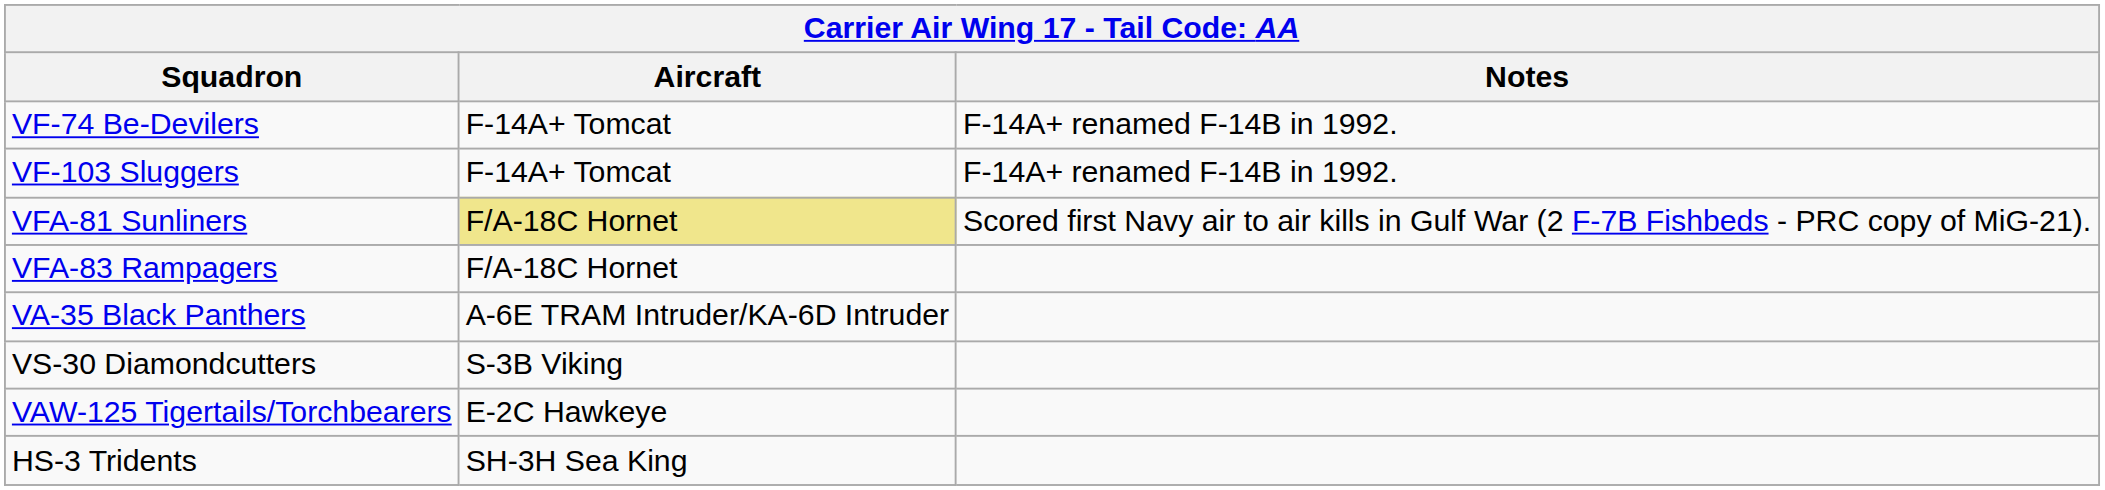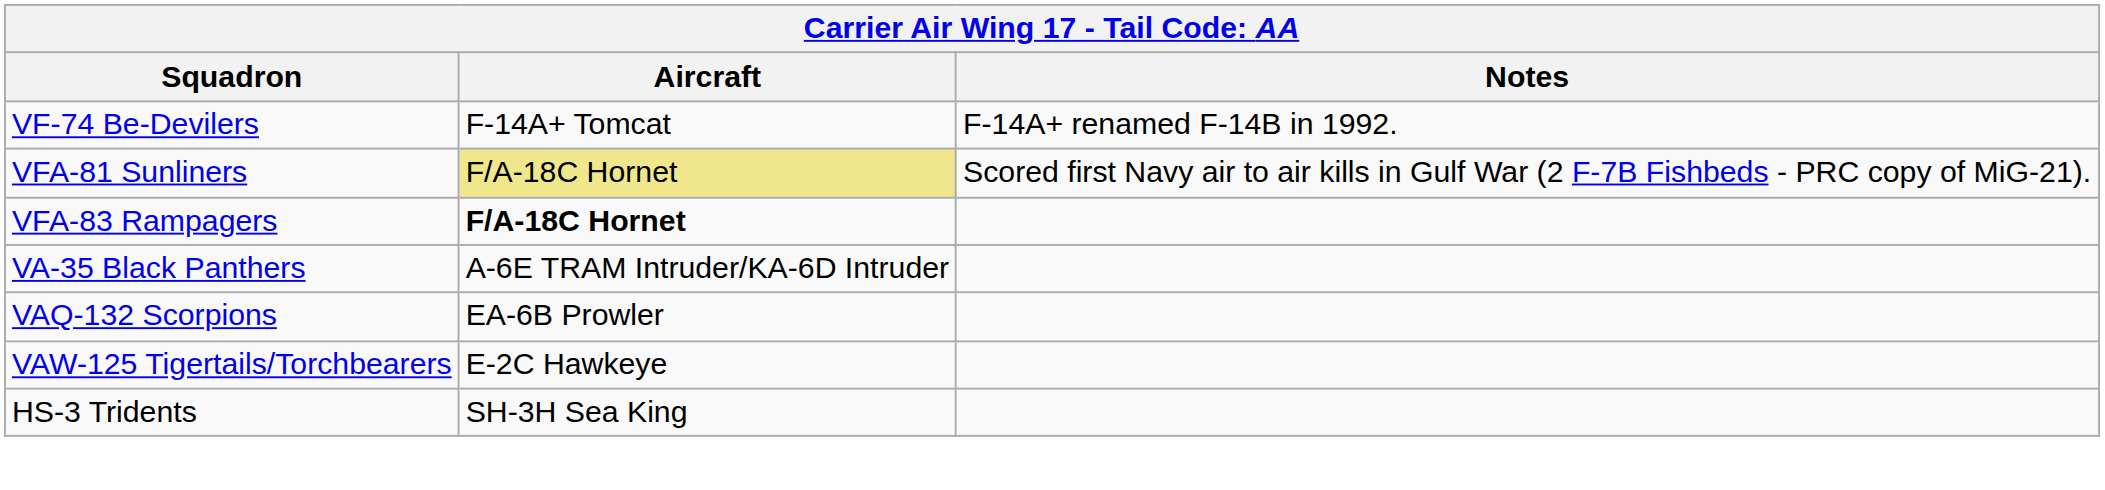- row: VF-103 Sluggers | F-14A+ Tomcat | F-14A+ renamed F-14B in 1992.
VFA-83 Rampagers | Aircraft: normal -> bold
+ row: VAQ-132 Scorpions | EA-6B Prowler
- row: VS-30 Diamondcutters | S-3B Viking
